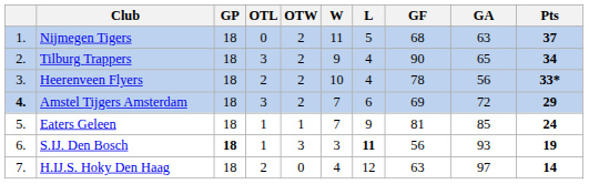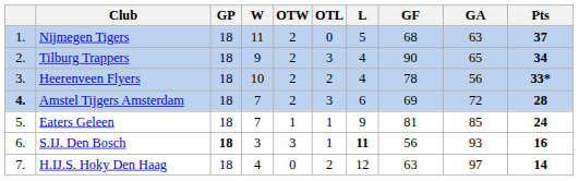columns swapped: W <-> OTL
Amstel Tijgers Amsterdam | Pts: 29 -> 28
S.IJ. Den Bosch | Pts: 19 -> 16
